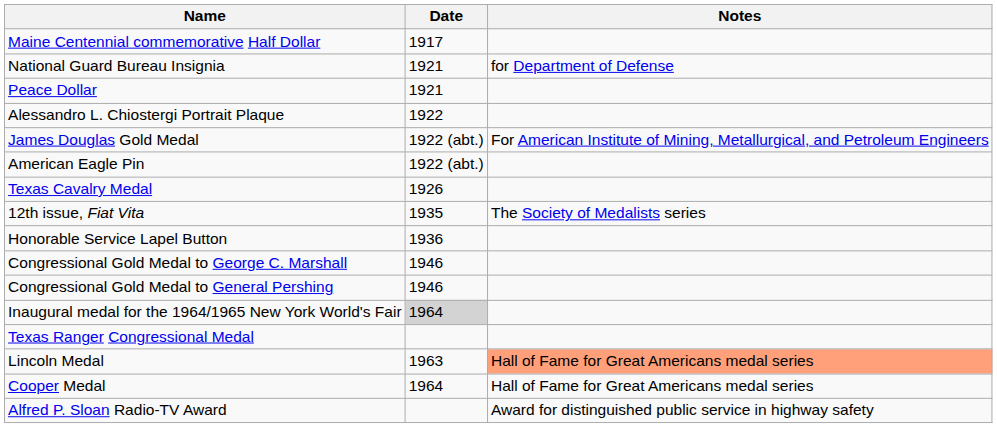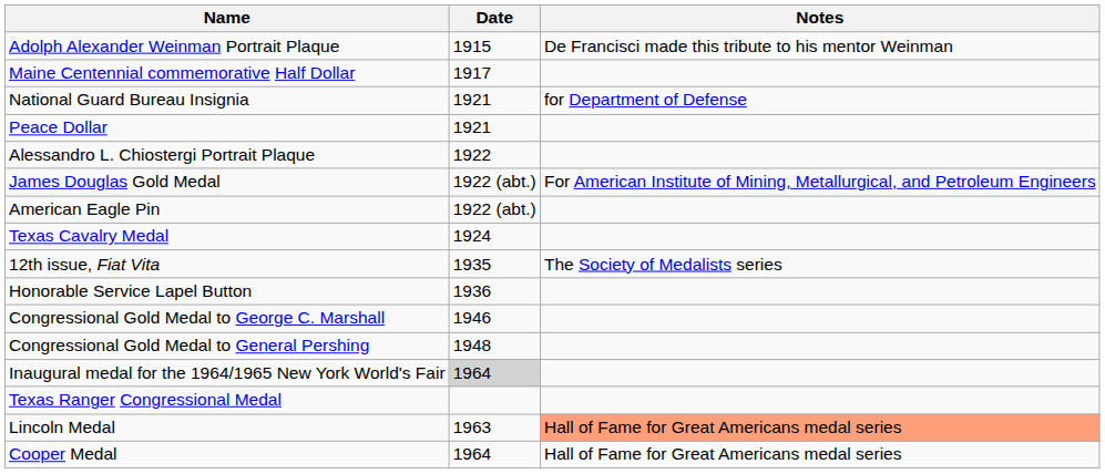+ row: Adolph Alexander Weinman Portrait Plaque | 1915 | De Francisci made this tribute to his mentor Weinman
Texas Cavalry Medal | Date: 1926 -> 1924
Congressional Gold Medal to General Pershing | Date: 1946 -> 1948
- row: Alfred P. Sloan Radio-TV Award | Award for distinguished public service in highway safety
